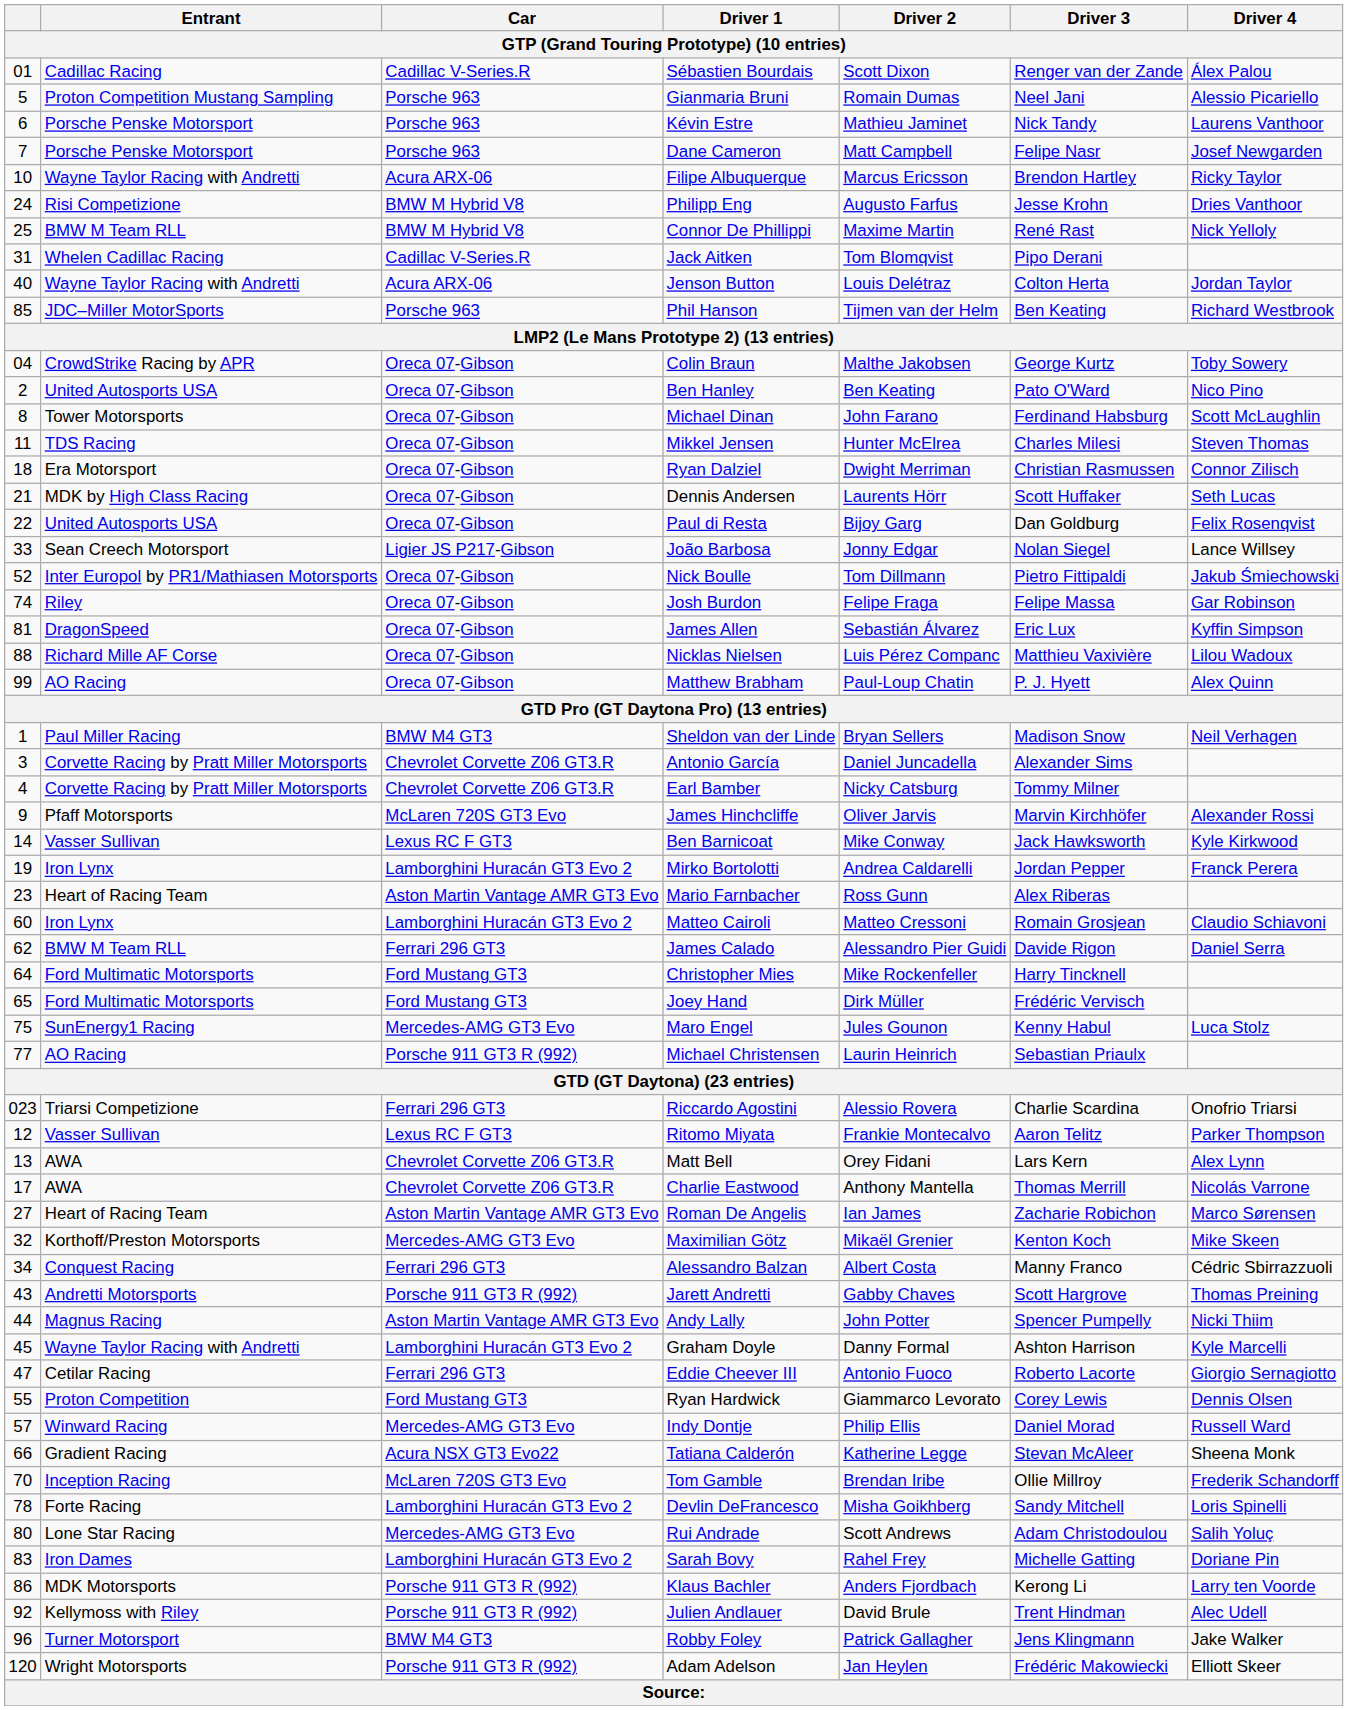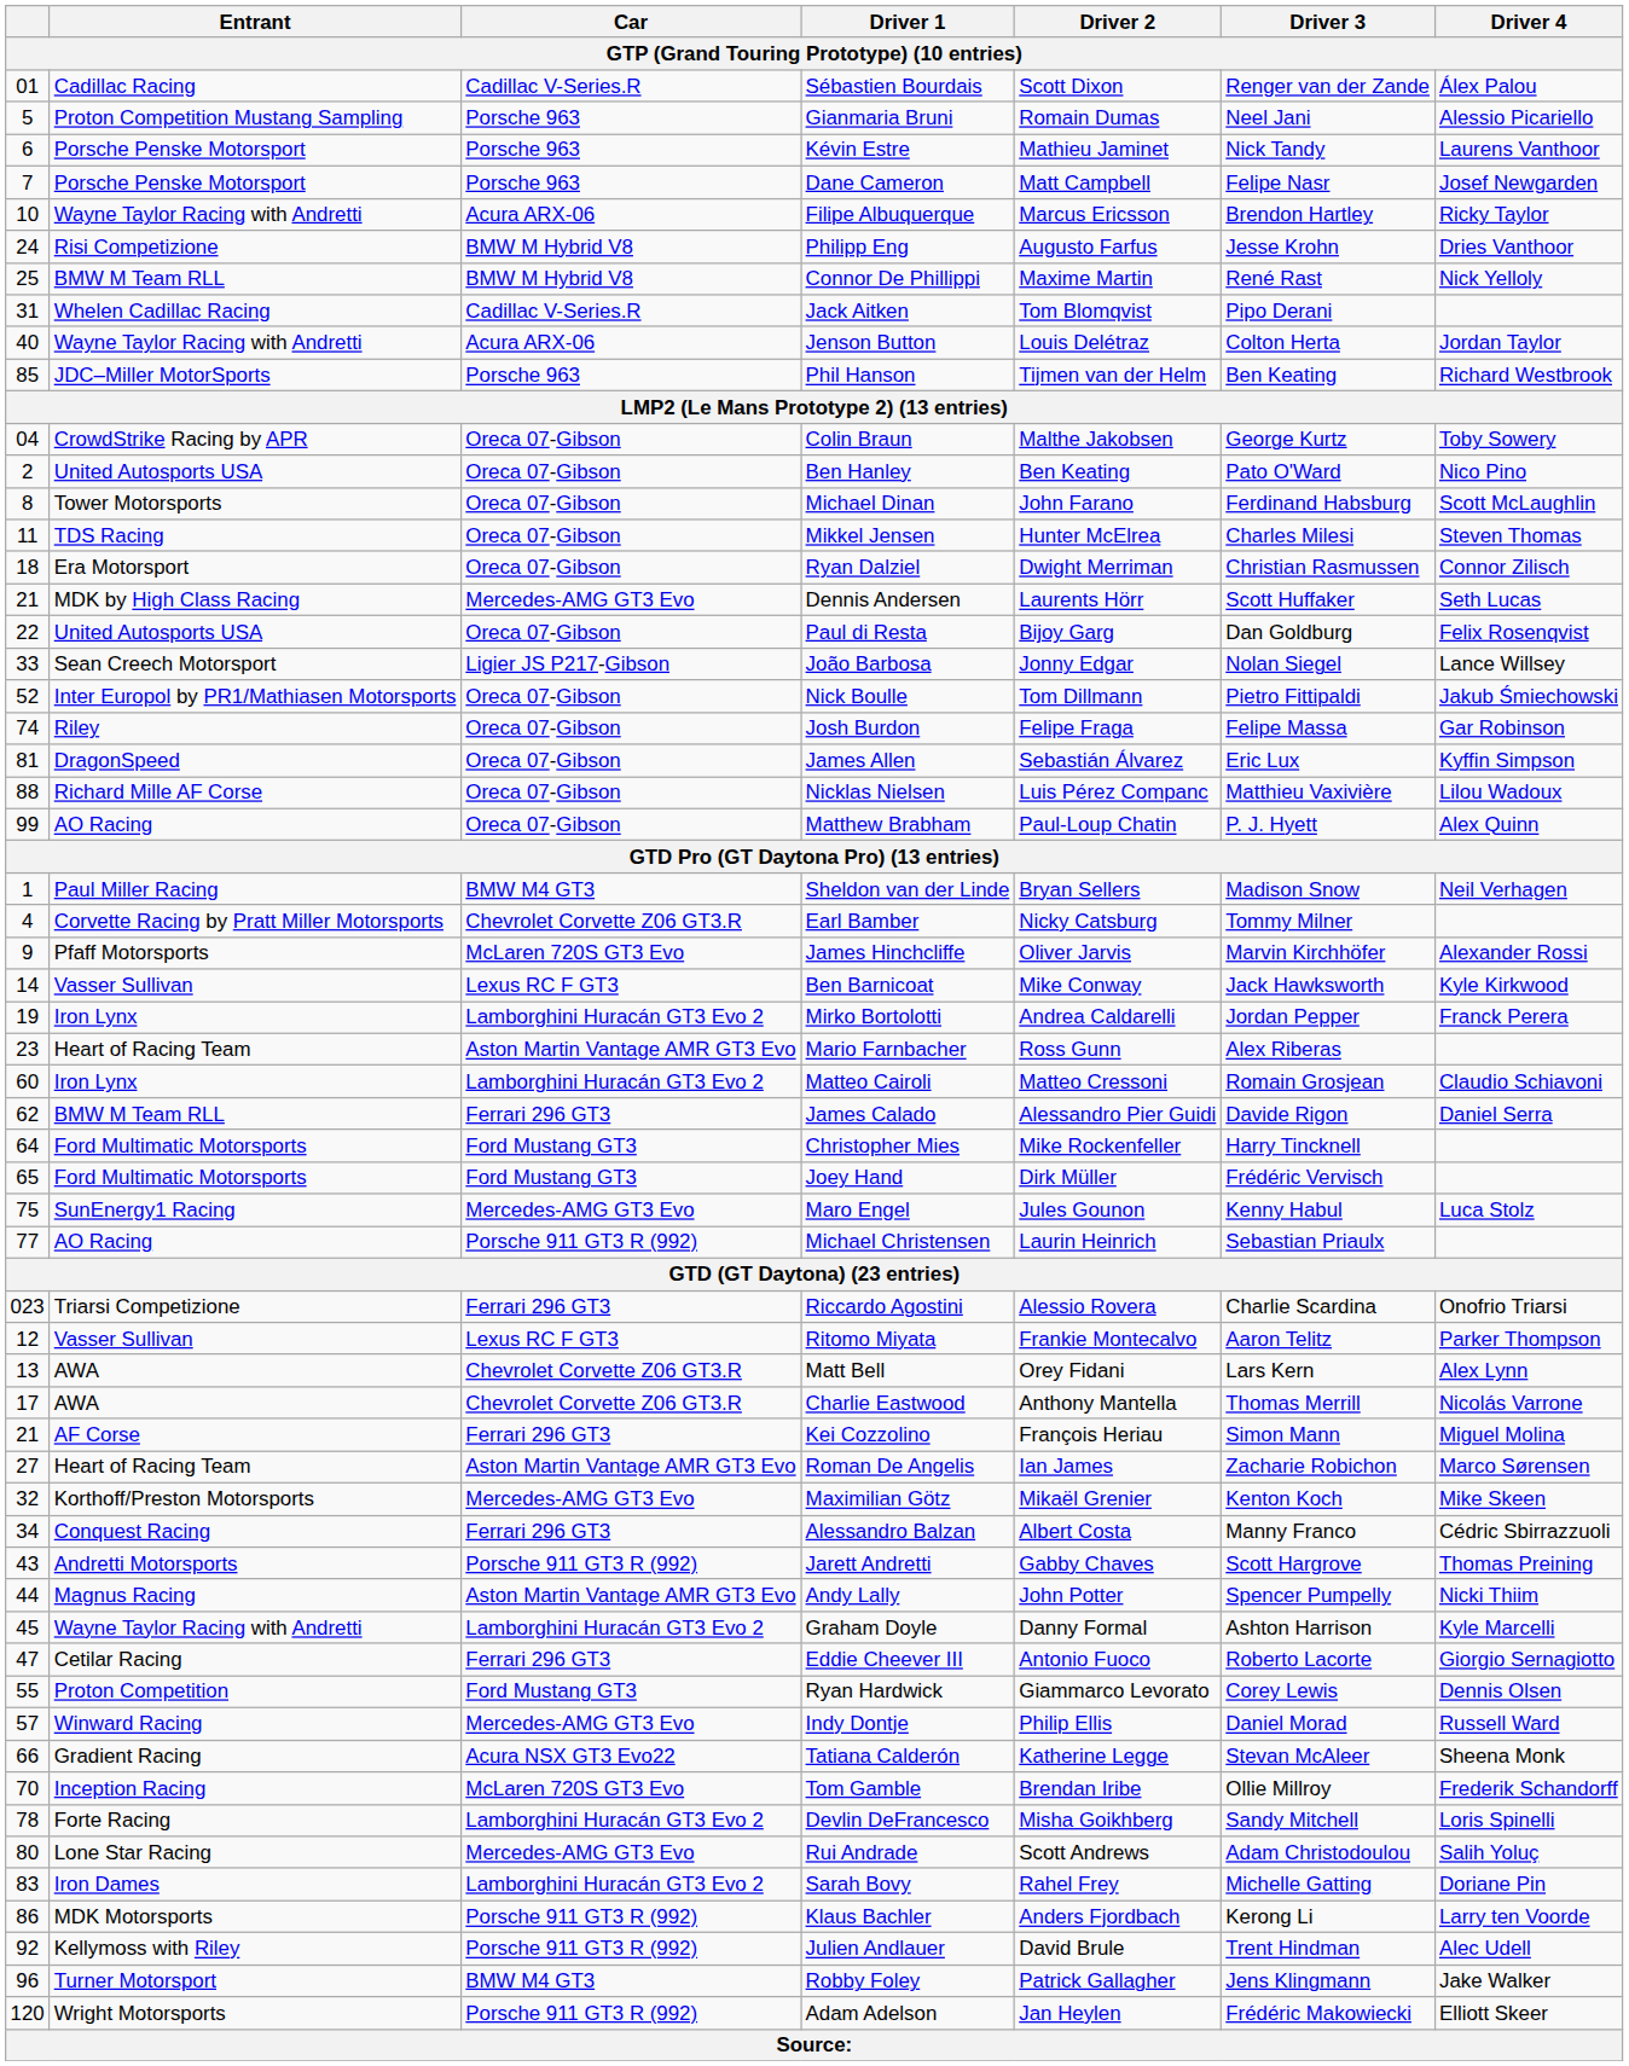Dennis Andersen | Car: Oreca 07-Gibson -> Mercedes-AMG GT3 Evo
- row: 3 | Corvette Racing by Pratt Miller Motorsports | Chevrolet Corvette Z06 GT3.R | Antonio García | Daniel Juncadella | Alexander Sims
+ row: 21 | AF Corse | Ferrari 296 GT3 | Kei Cozzolino | François Heriau | Simon Mann | Miguel Molina
